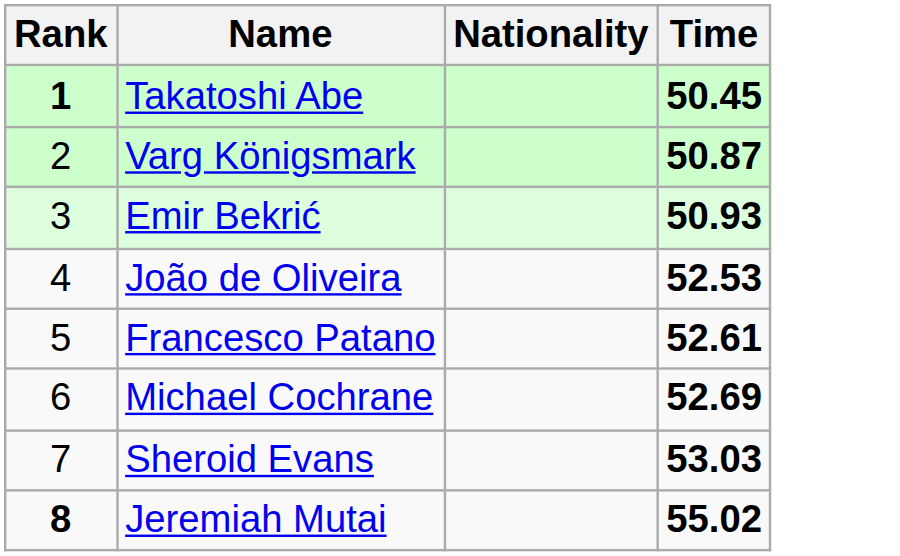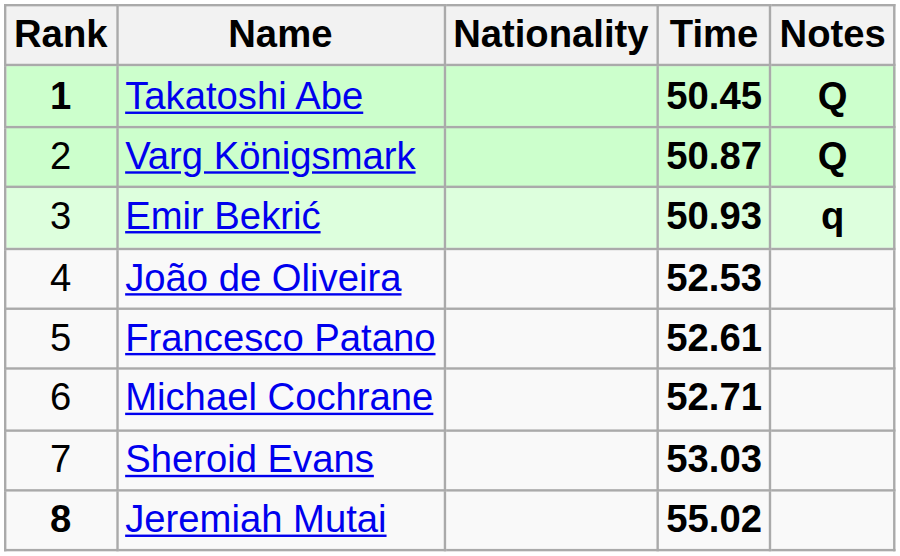+ column: Notes | Q | Q | q
Michael Cochrane | Time: 52.69 -> 52.71
